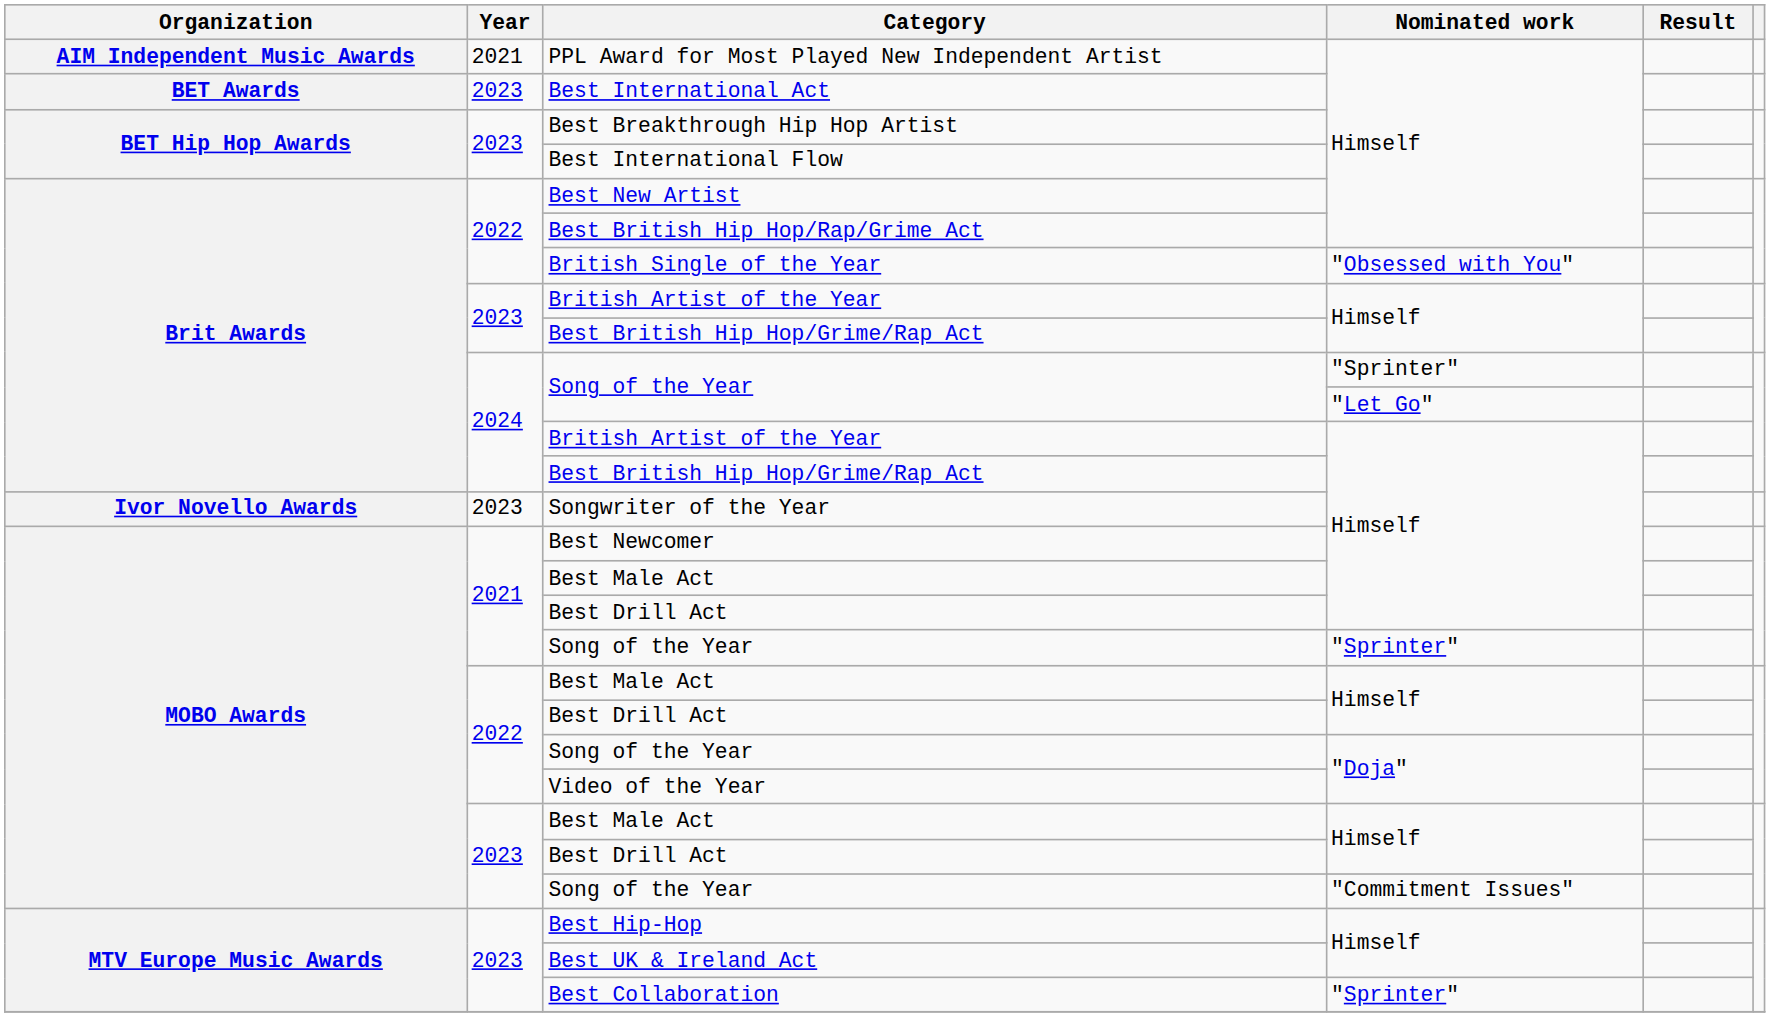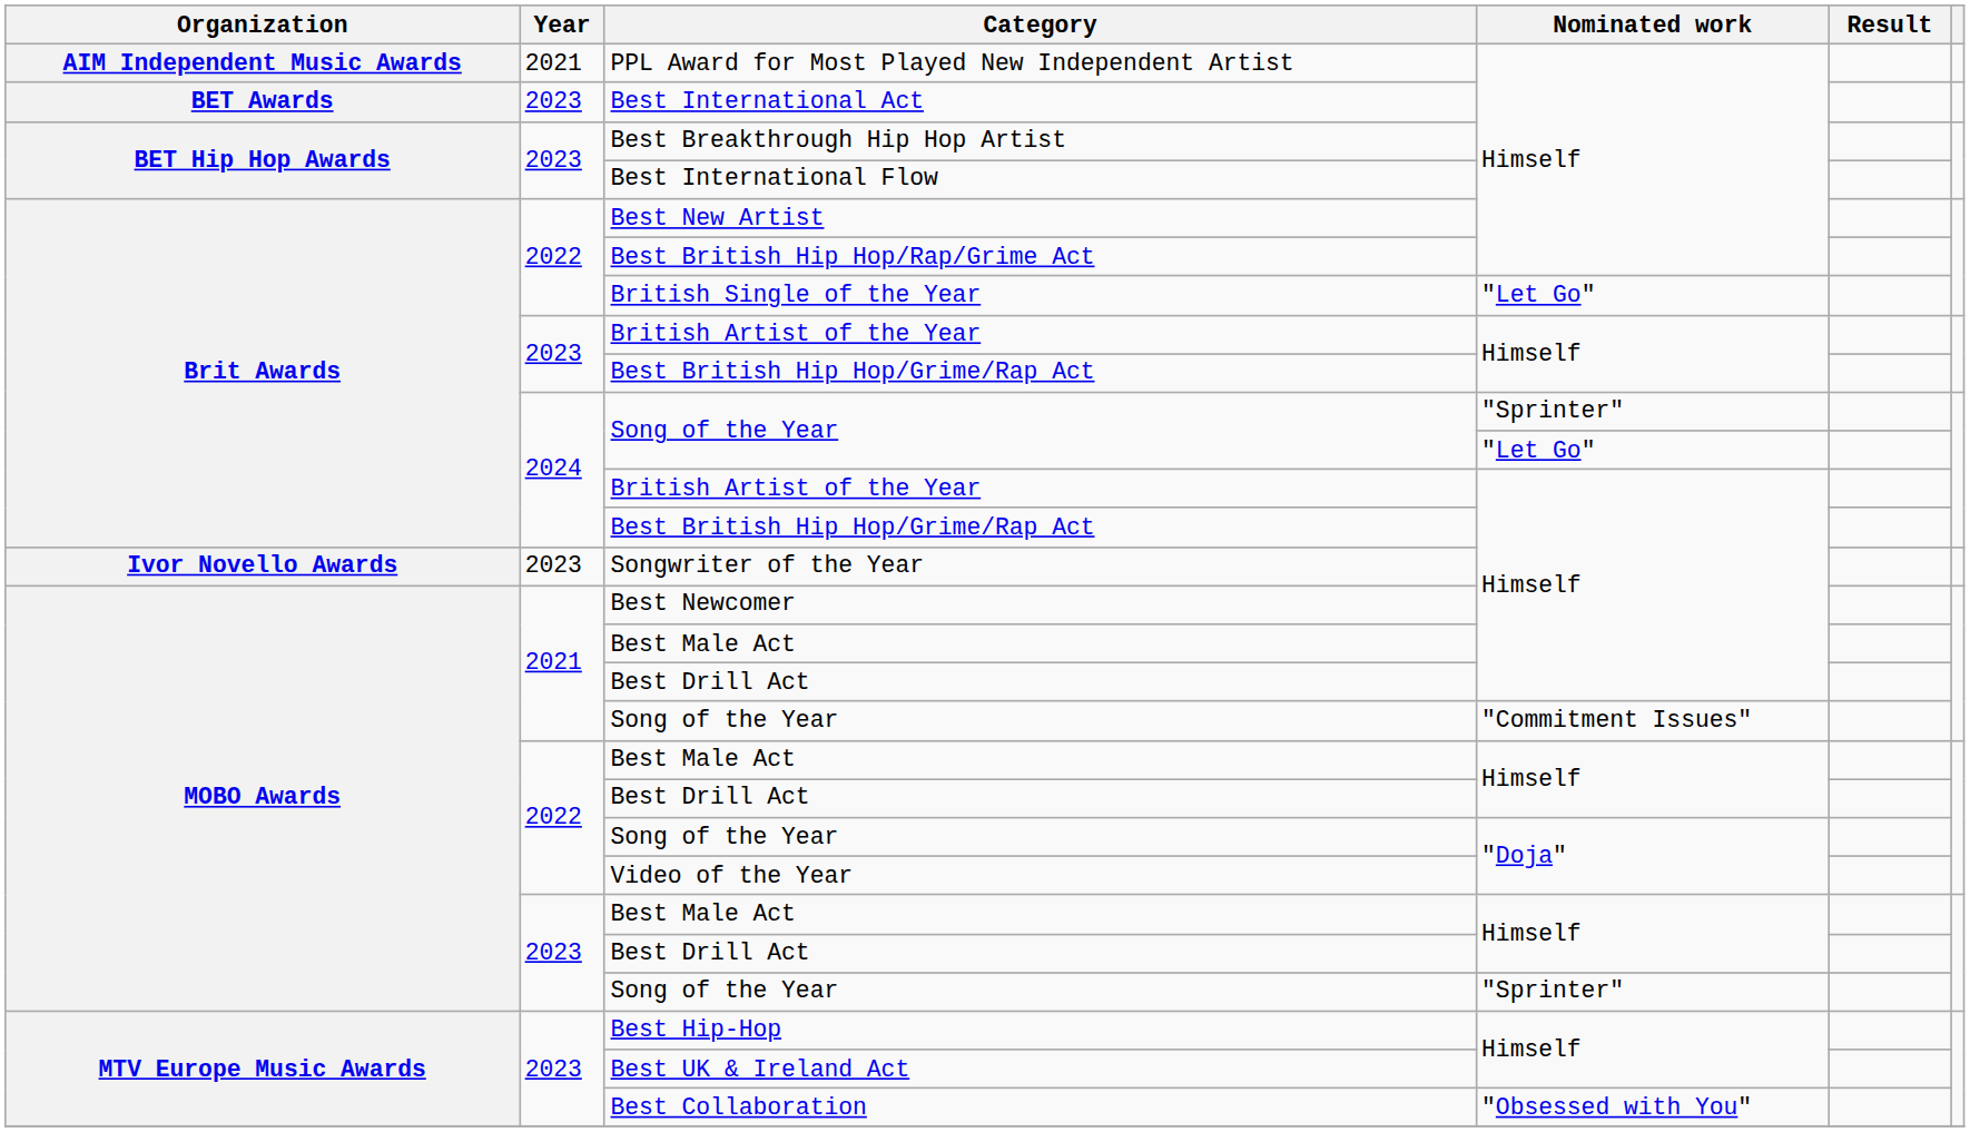British Single of the Year | Nominated work: "Obsessed with You" -> "Let Go"
2021 / Song of the Year | Nominated work: "Sprinter" -> "Commitment Issues"
2023 / Song of the Year | Nominated work: "Commitment Issues" -> "Sprinter"
Best Collaboration | Nominated work: "Sprinter" -> "Obsessed with You"
